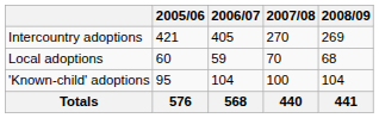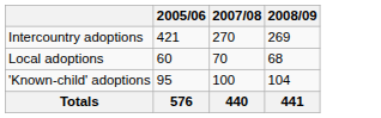- column: 2006/07 | 405 | 59 | 104 | 568
